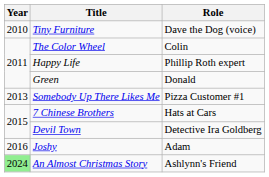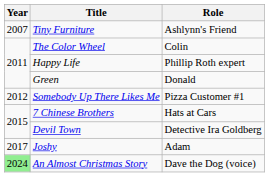Tiny Furniture | Year: 2010 -> 2007
Tiny Furniture | Role: Dave the Dog (voice) -> Ashlynn's Friend
Somebody Up There Likes Me | Year: 2013 -> 2012
Joshy | Year: 2016 -> 2017
An Almost Christmas Story | Role: Ashlynn's Friend -> Dave the Dog (voice)
